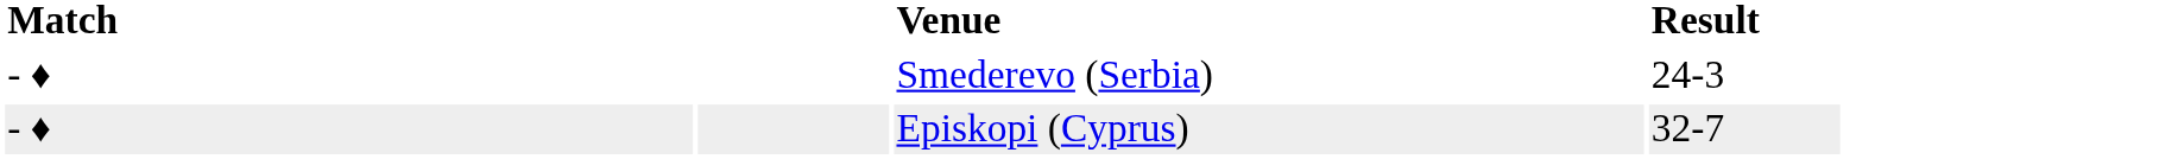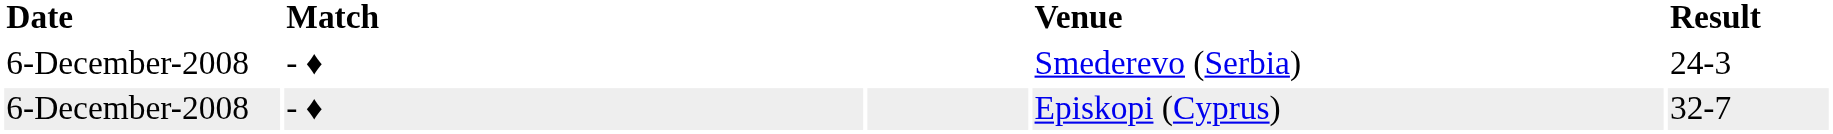+ column: Date | 6-December-2008 | 6-December-2008
